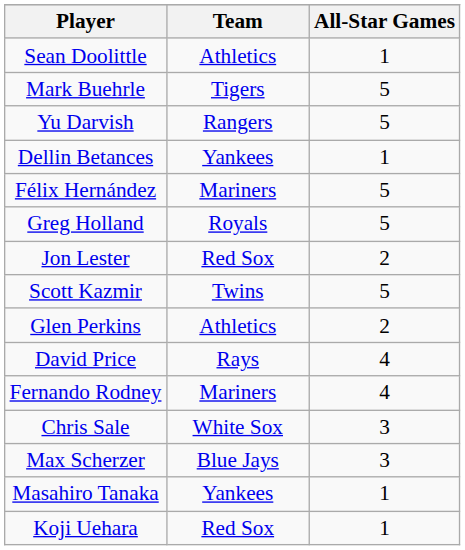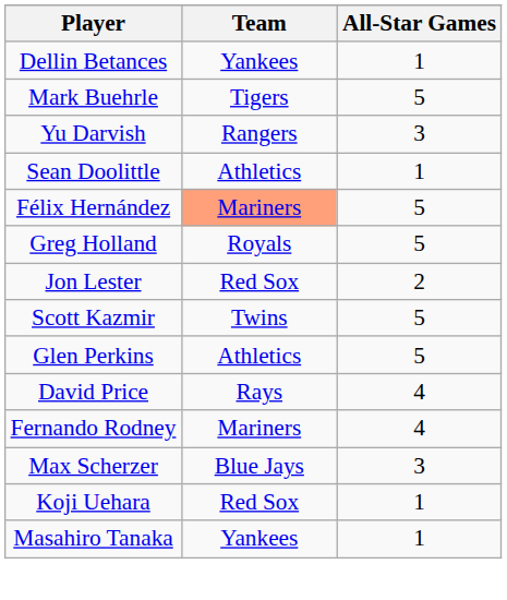rows swapped: Dellin Betances <-> Sean Doolittle
Yu Darvish | All-Star Games: 5 -> 3
Félix Hernández | Team: no background -> lightsalmon background
Glen Perkins | All-Star Games: 2 -> 5
- row: Chris Sale | White Sox | 3
rows swapped: Masahiro Tanaka <-> Koji Uehara
